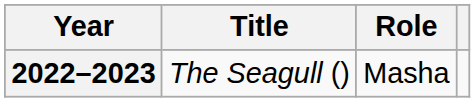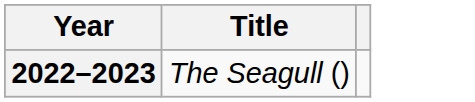- column: Role | Masha
